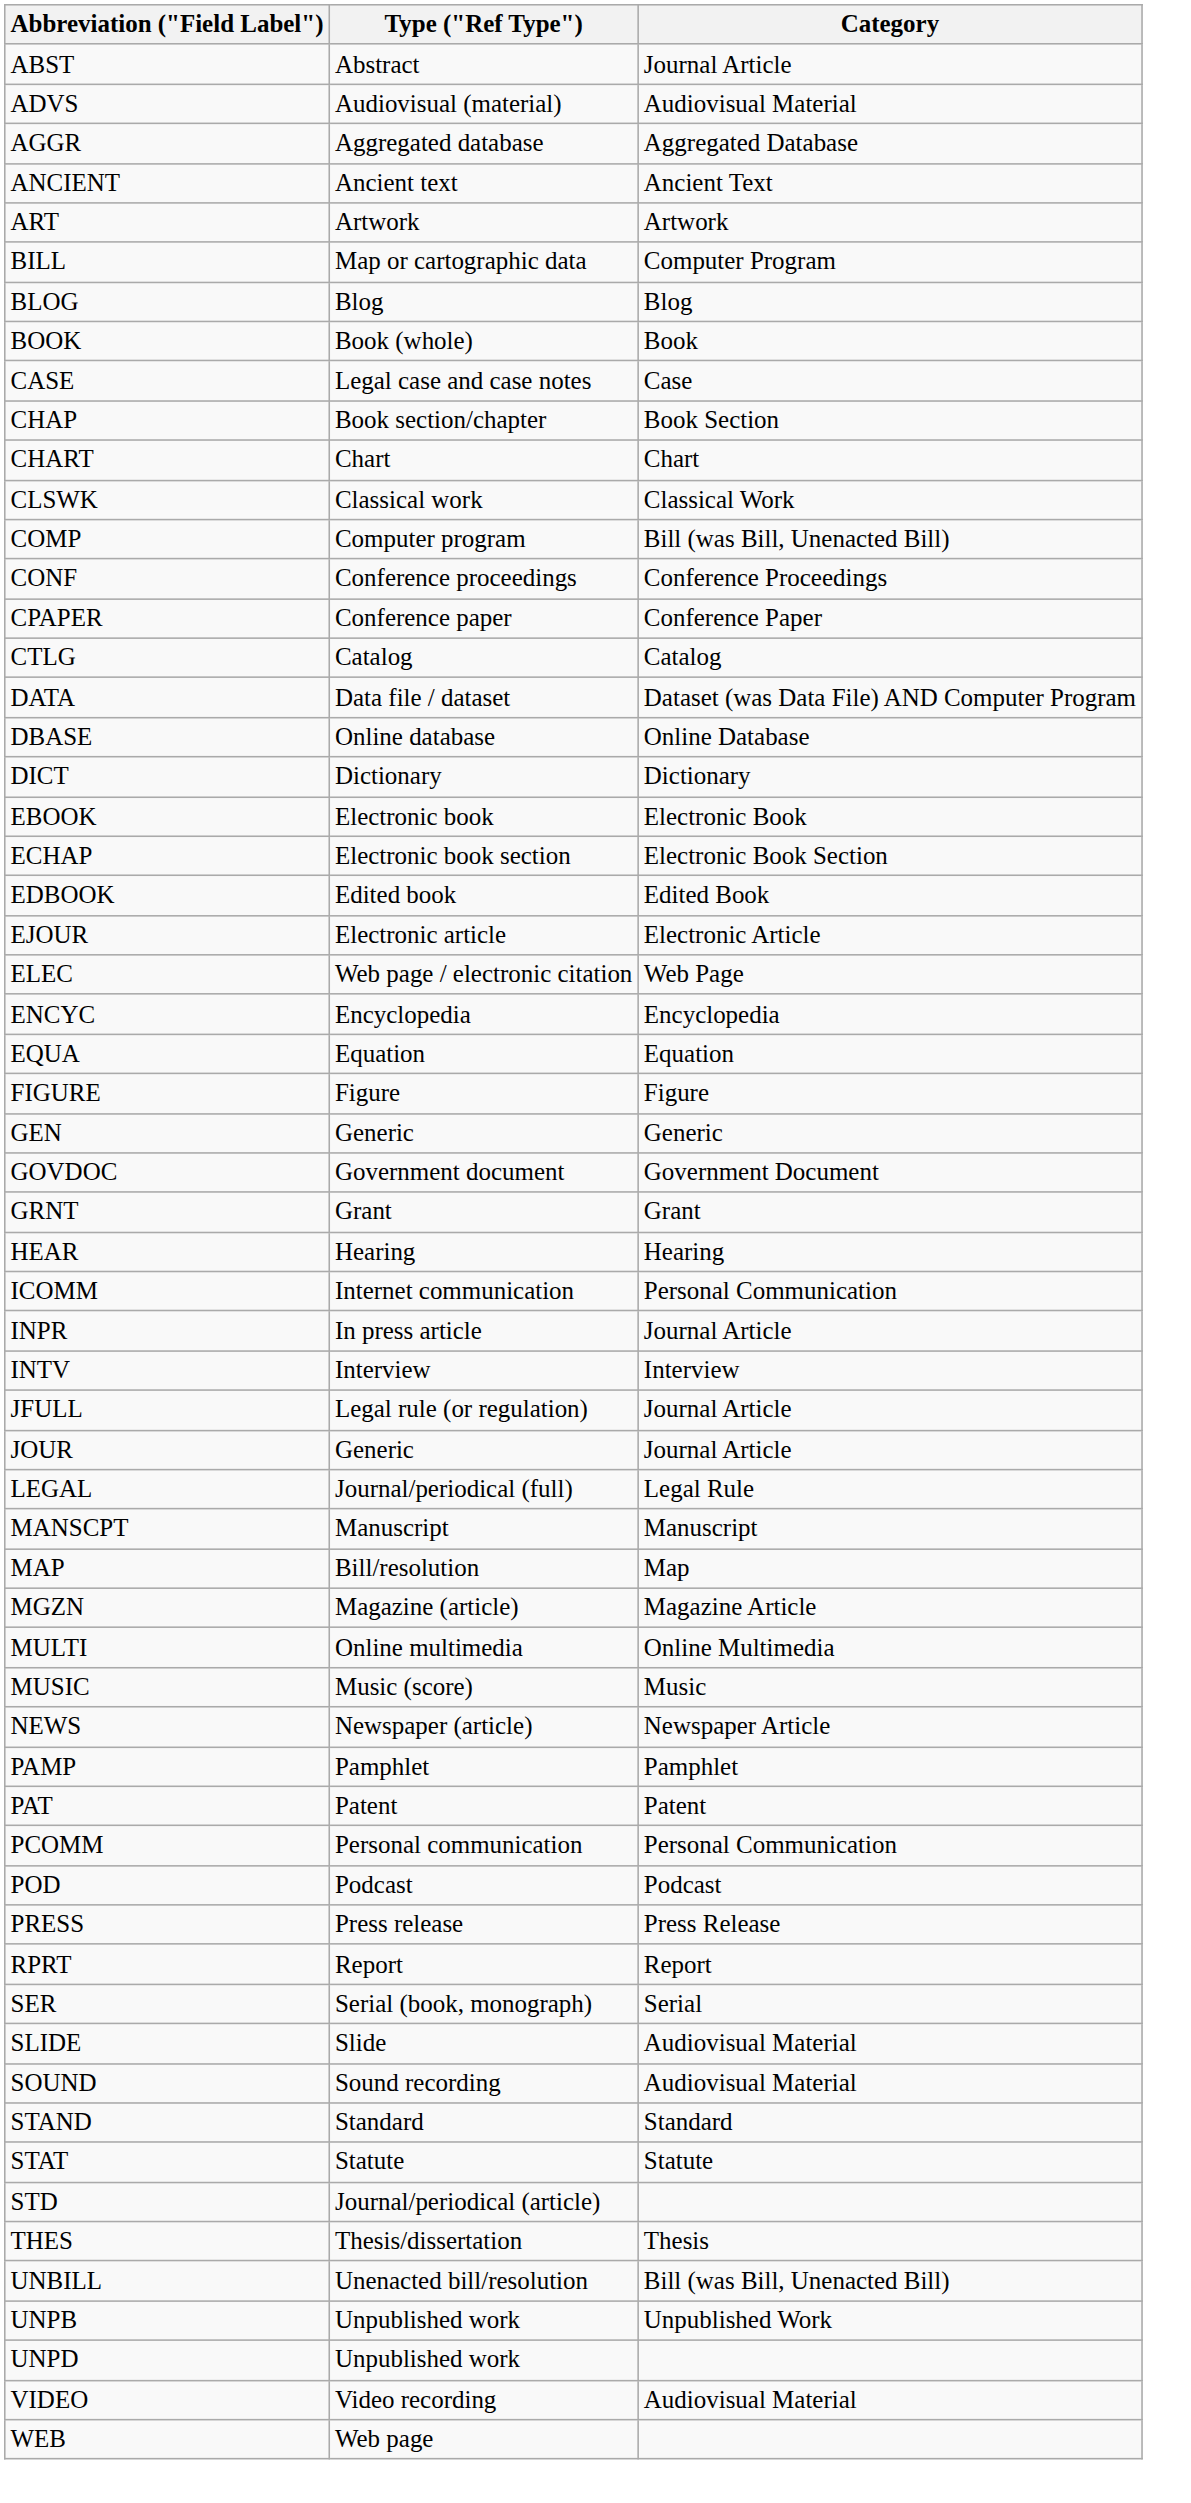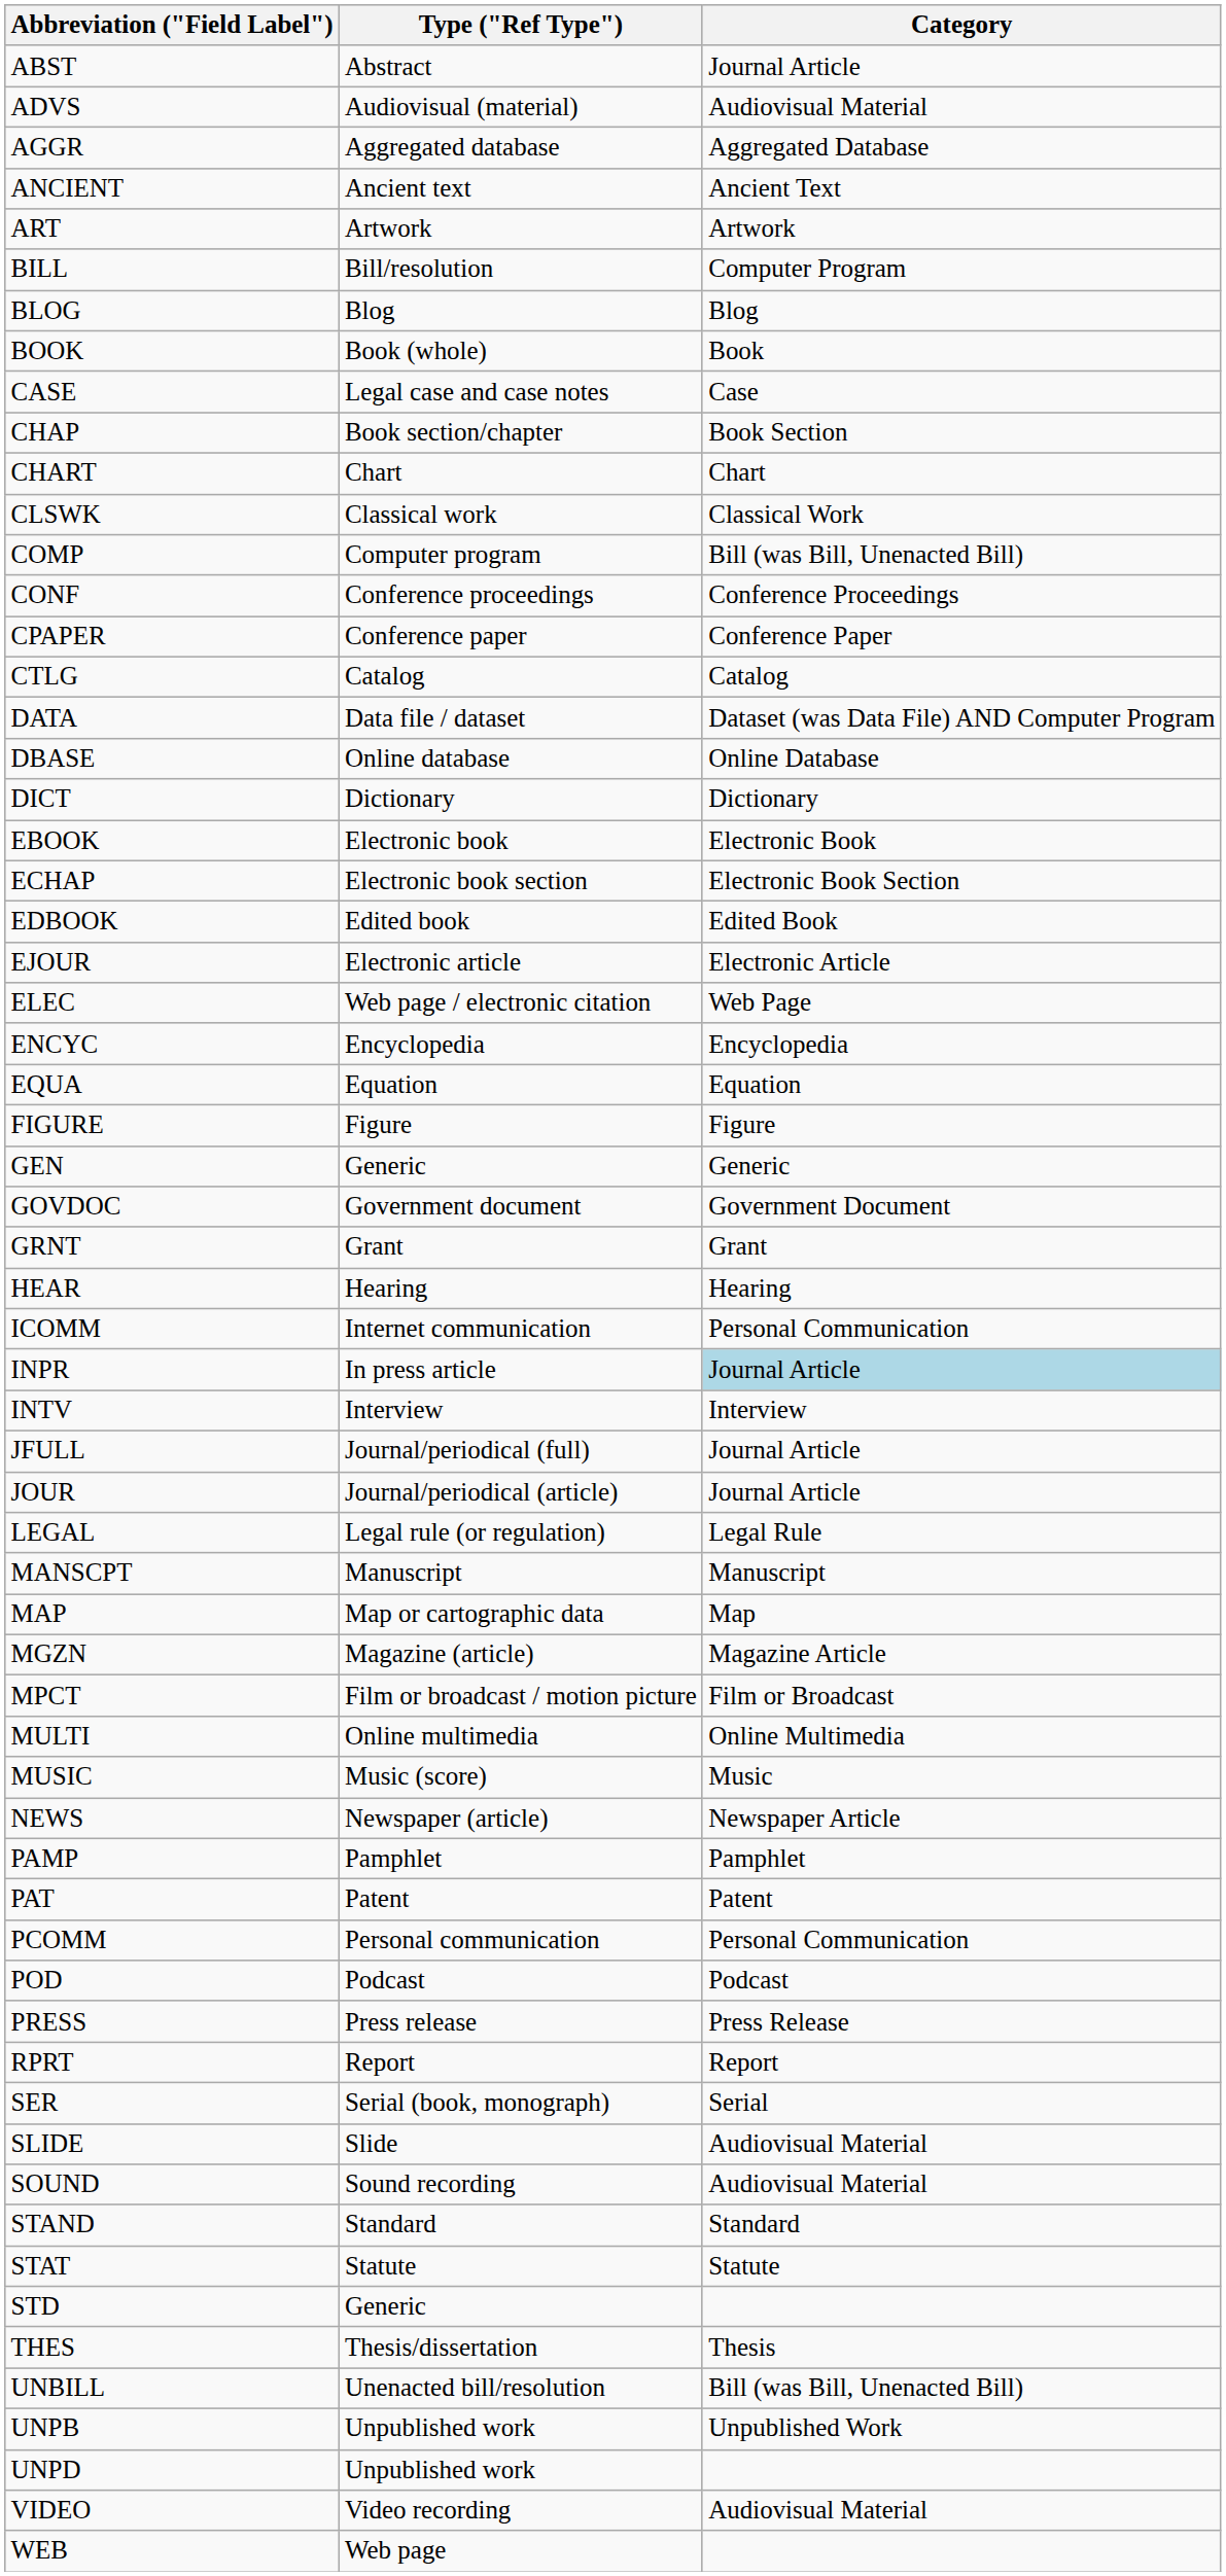BILL | Type ("Ref Type"): Map or cartographic data -> Bill/resolution
INPR | Category: no background -> lightblue background
JFULL | Type ("Ref Type"): Legal rule (or regulation) -> Journal/periodical (full)
JOUR | Type ("Ref Type"): Generic -> Journal/periodical (article)
LEGAL | Type ("Ref Type"): Journal/periodical (full) -> Legal rule (or regulation)
MAP | Type ("Ref Type"): Bill/resolution -> Map or cartographic data
+ row: MPCT | Film or broadcast / motion picture | Film or Broadcast
STD | Type ("Ref Type"): Journal/periodical (article) -> Generic
